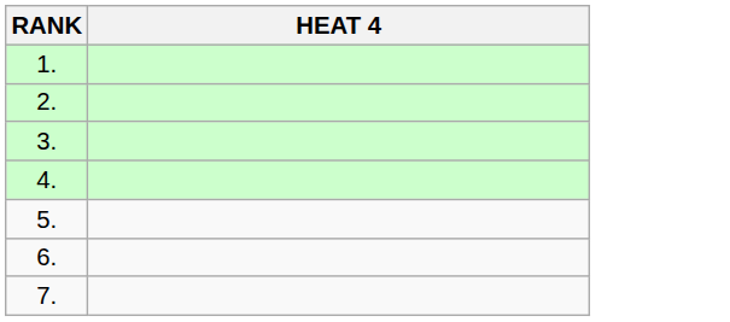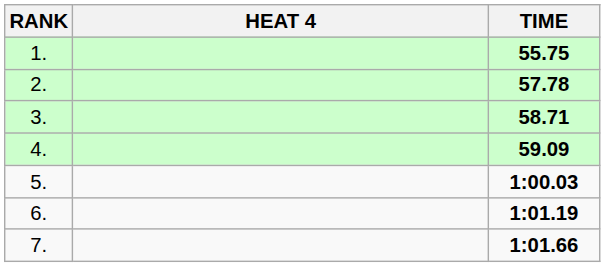+ column: TIME | 55.75 | 57.78 | 58.71 | 59.09 | 1:00.03 | 1:01.19 | 1:01.66
